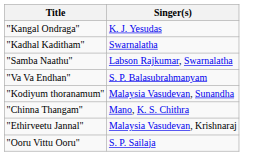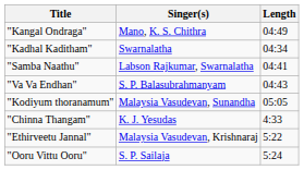+ column: Length | 04:49 | 04:34 | 04:41 | 04:43 | 05:05 | 4:33 | 5:22 | 5:24
"Kangal Ondraga" | Singer(s): K. J. Yesudas -> Mano, K. S. Chithra
"Chinna Thangam" | Singer(s): Mano, K. S. Chithra -> K. J. Yesudas
